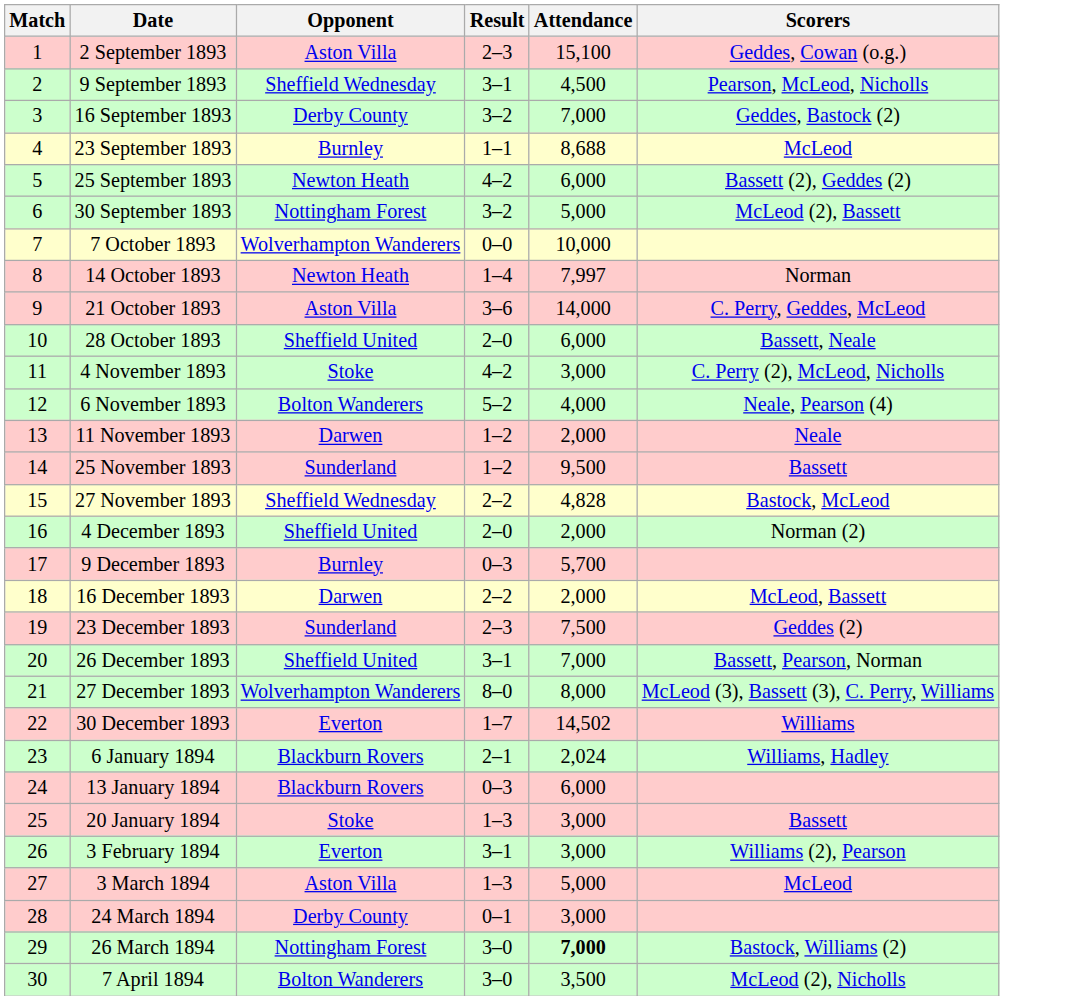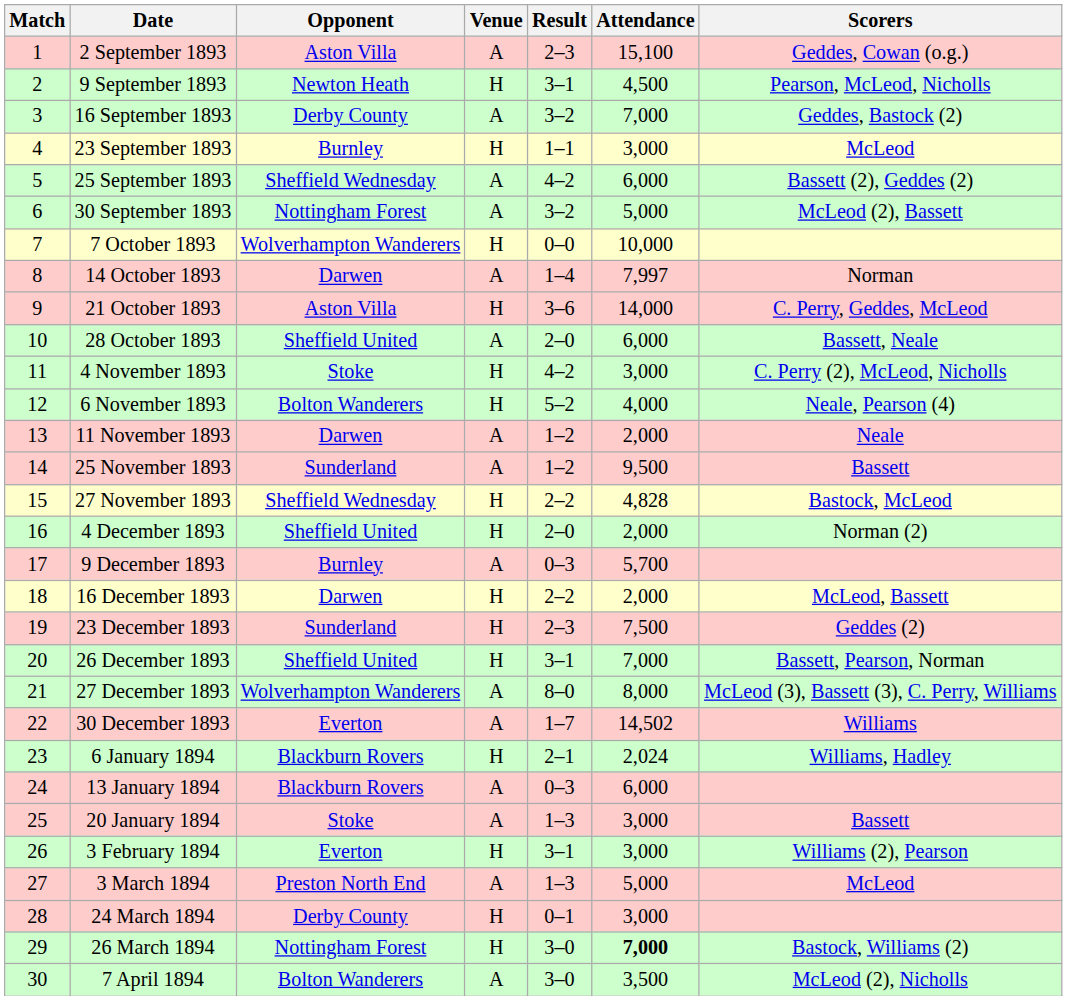+ column: Venue | A | H | A | H | A | A | H | A | H | A | H | H | A | A | H | H | A | H | H | H | A | A | H | A | A | H | A | H | H | A
9 September 1893 | Opponent: Sheffield Wednesday -> Newton Heath
23 September 1893 | Attendance: 8,688 -> 3,000
25 September 1893 | Opponent: Newton Heath -> Sheffield Wednesday
14 October 1893 | Opponent: Newton Heath -> Darwen
3 March 1894 | Opponent: Aston Villa -> Preston North End
